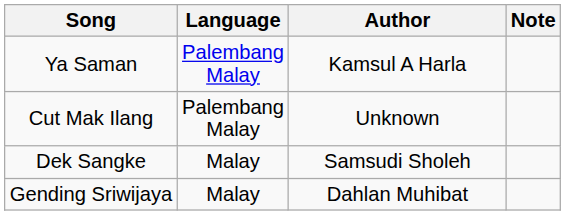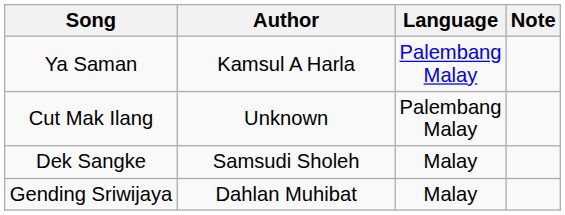columns swapped: Language <-> Author
